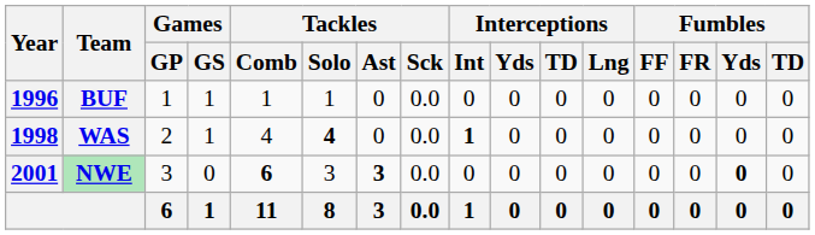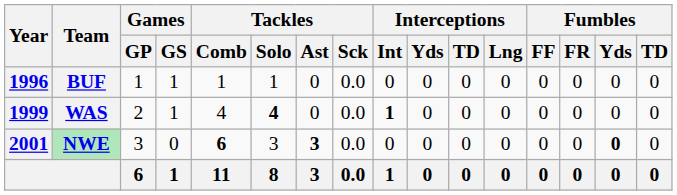WAS | Year: 1998 -> 1999
